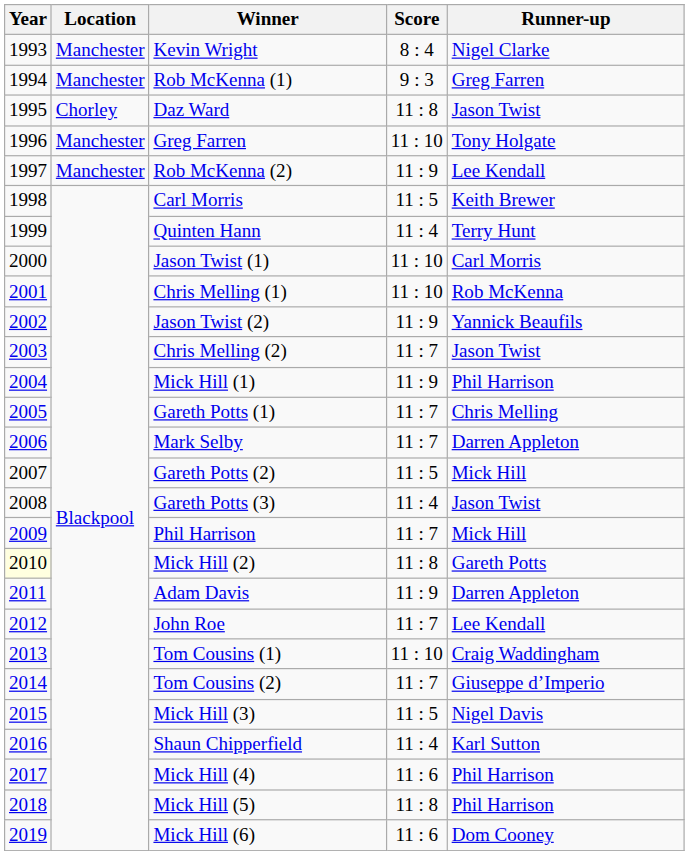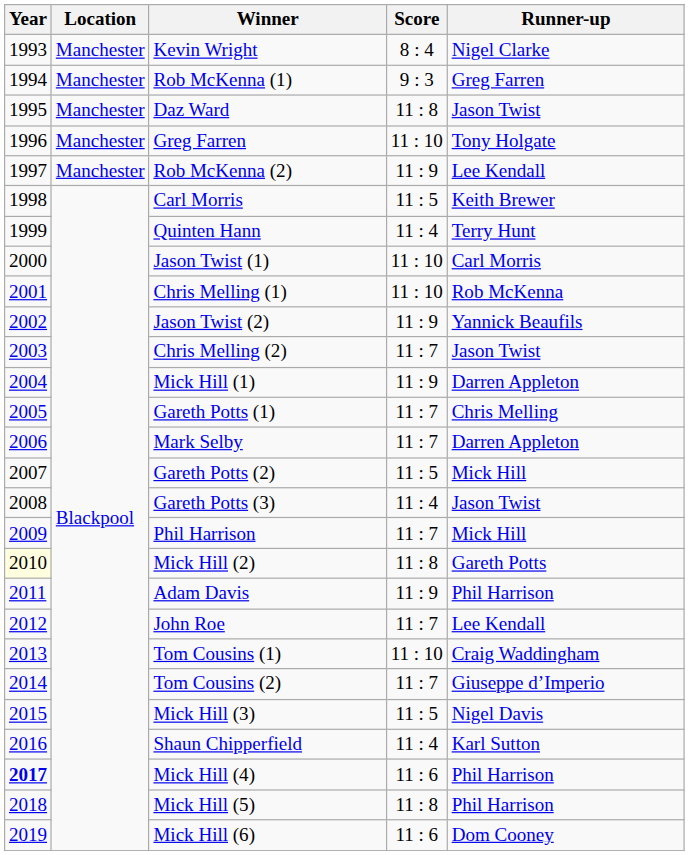Daz Ward | Location: Chorley -> Manchester
Mick Hill (1) | Runner-up: Phil Harrison -> Darren Appleton
Adam Davis | Runner-up: Darren Appleton -> Phil Harrison
Mick Hill (4) | Year: normal -> bold
